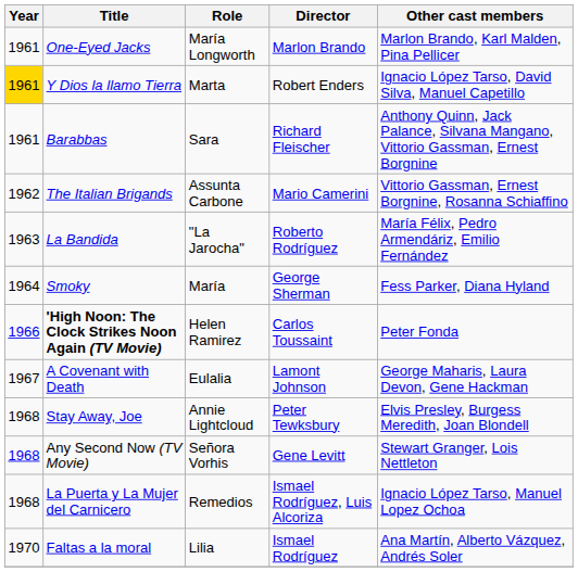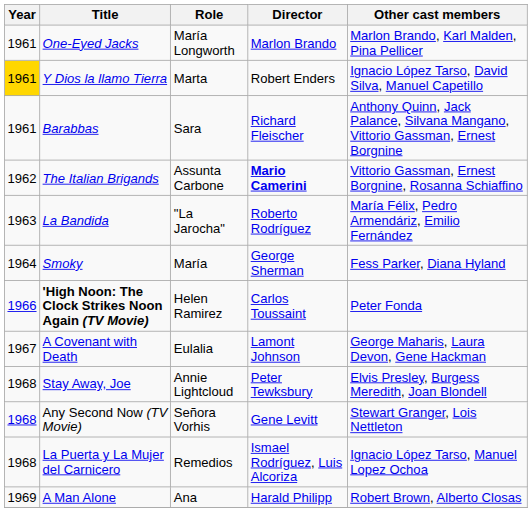The Italian Brigands | Director: normal -> bold
+ row: 1969 | A Man Alone | Ana | Harald Philipp | Robert Brown, Alberto Closas
- row: 1970 | Faltas a la moral | Lilia | Ismael Rodríguez | Ana Martín, Alberto Vázquez, Andrés Soler
